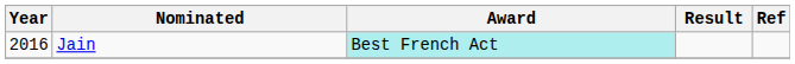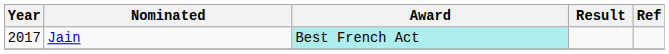Jain | Year: 2016 -> 2017
